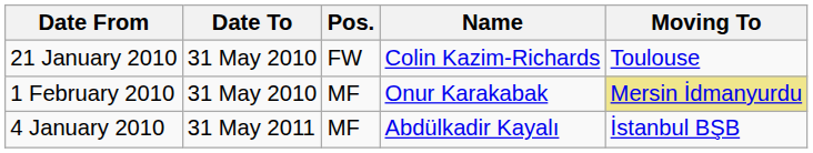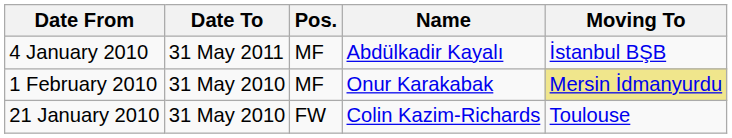rows swapped: 4 January 2010 <-> 21 January 2010
